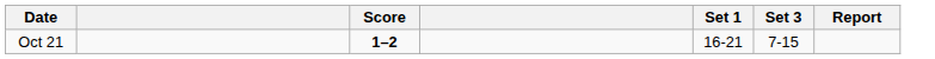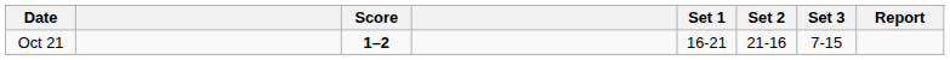+ column: Set 2 | 21-16
